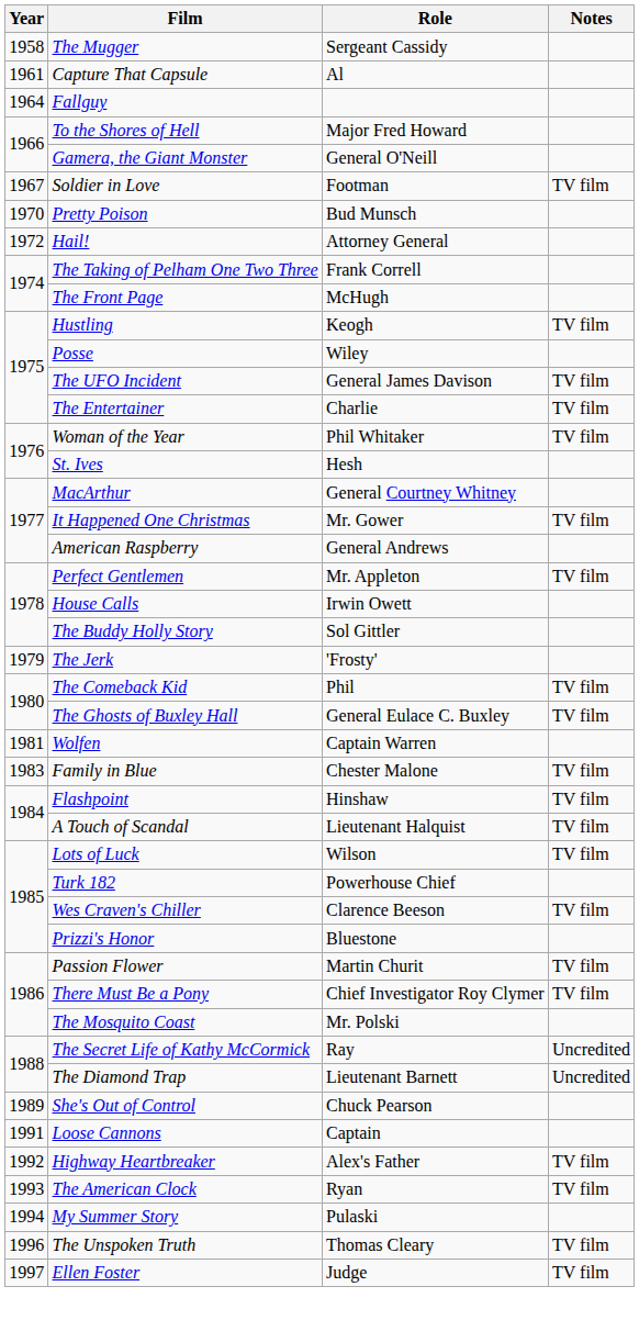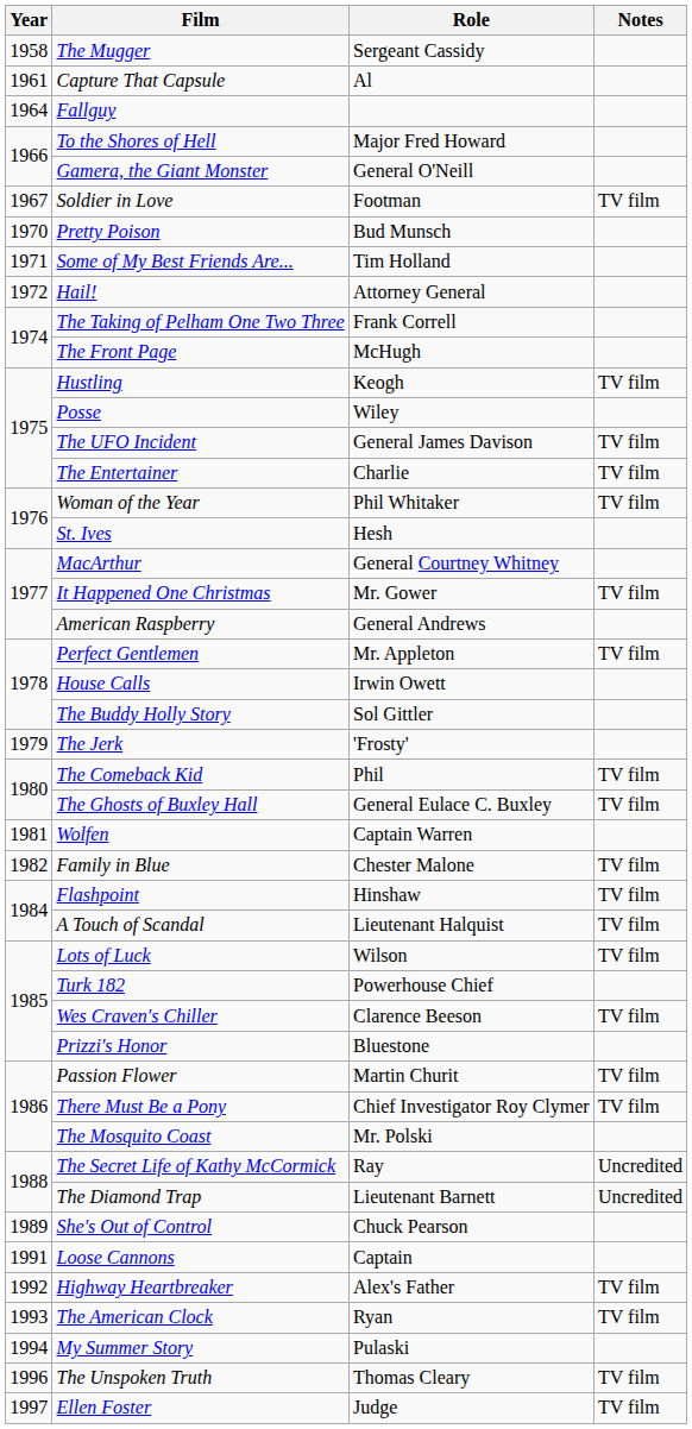+ row: 1971 | Some of My Best Friends Are... | Tim Holland
Family in Blue | Year: 1983 -> 1982
